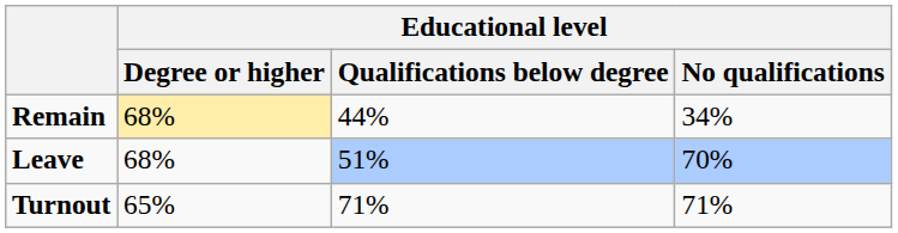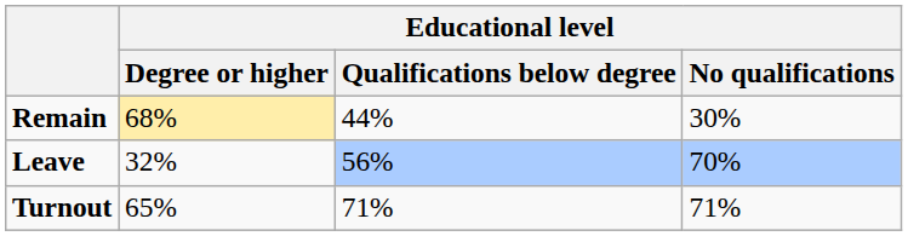Remain | Educational level / No qualifications: 34% -> 30%
Leave | Educational level / Degree or higher: 68% -> 32%
Leave | Educational level / Qualifications below degree: 51% -> 56%
